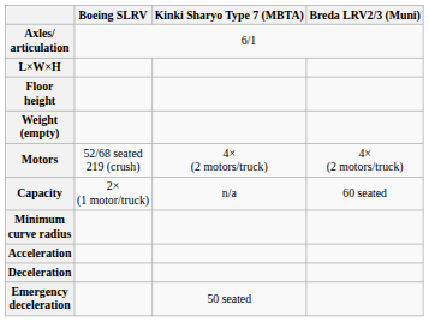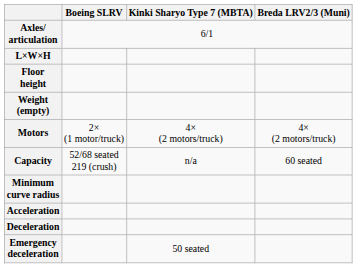Motors | Boeing SLRV: 52/68 seated 219 (crush) -> 2× (1 motor/truck)
Capacity | Boeing SLRV: 2× (1 motor/truck) -> 52/68 seated 219 (crush)
